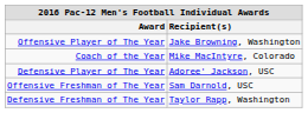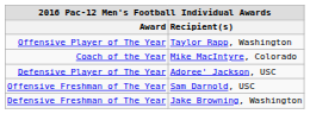Offensive Player of The Year | Recipient(s): Jake Browning, Washington -> Taylor Rapp, Washington
Defensive Freshman of The Year | Recipient(s): Taylor Rapp, Washington -> Jake Browning, Washington
